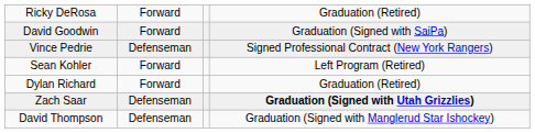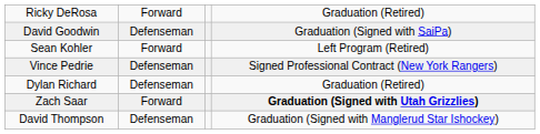David Goodwin | column 2: Forward -> Defenseman
rows swapped: Sean Kohler <-> Vince Pedrie
Dylan Richard | column 2: Forward -> Defenseman
Zach Saar | column 2: Defenseman -> Forward
